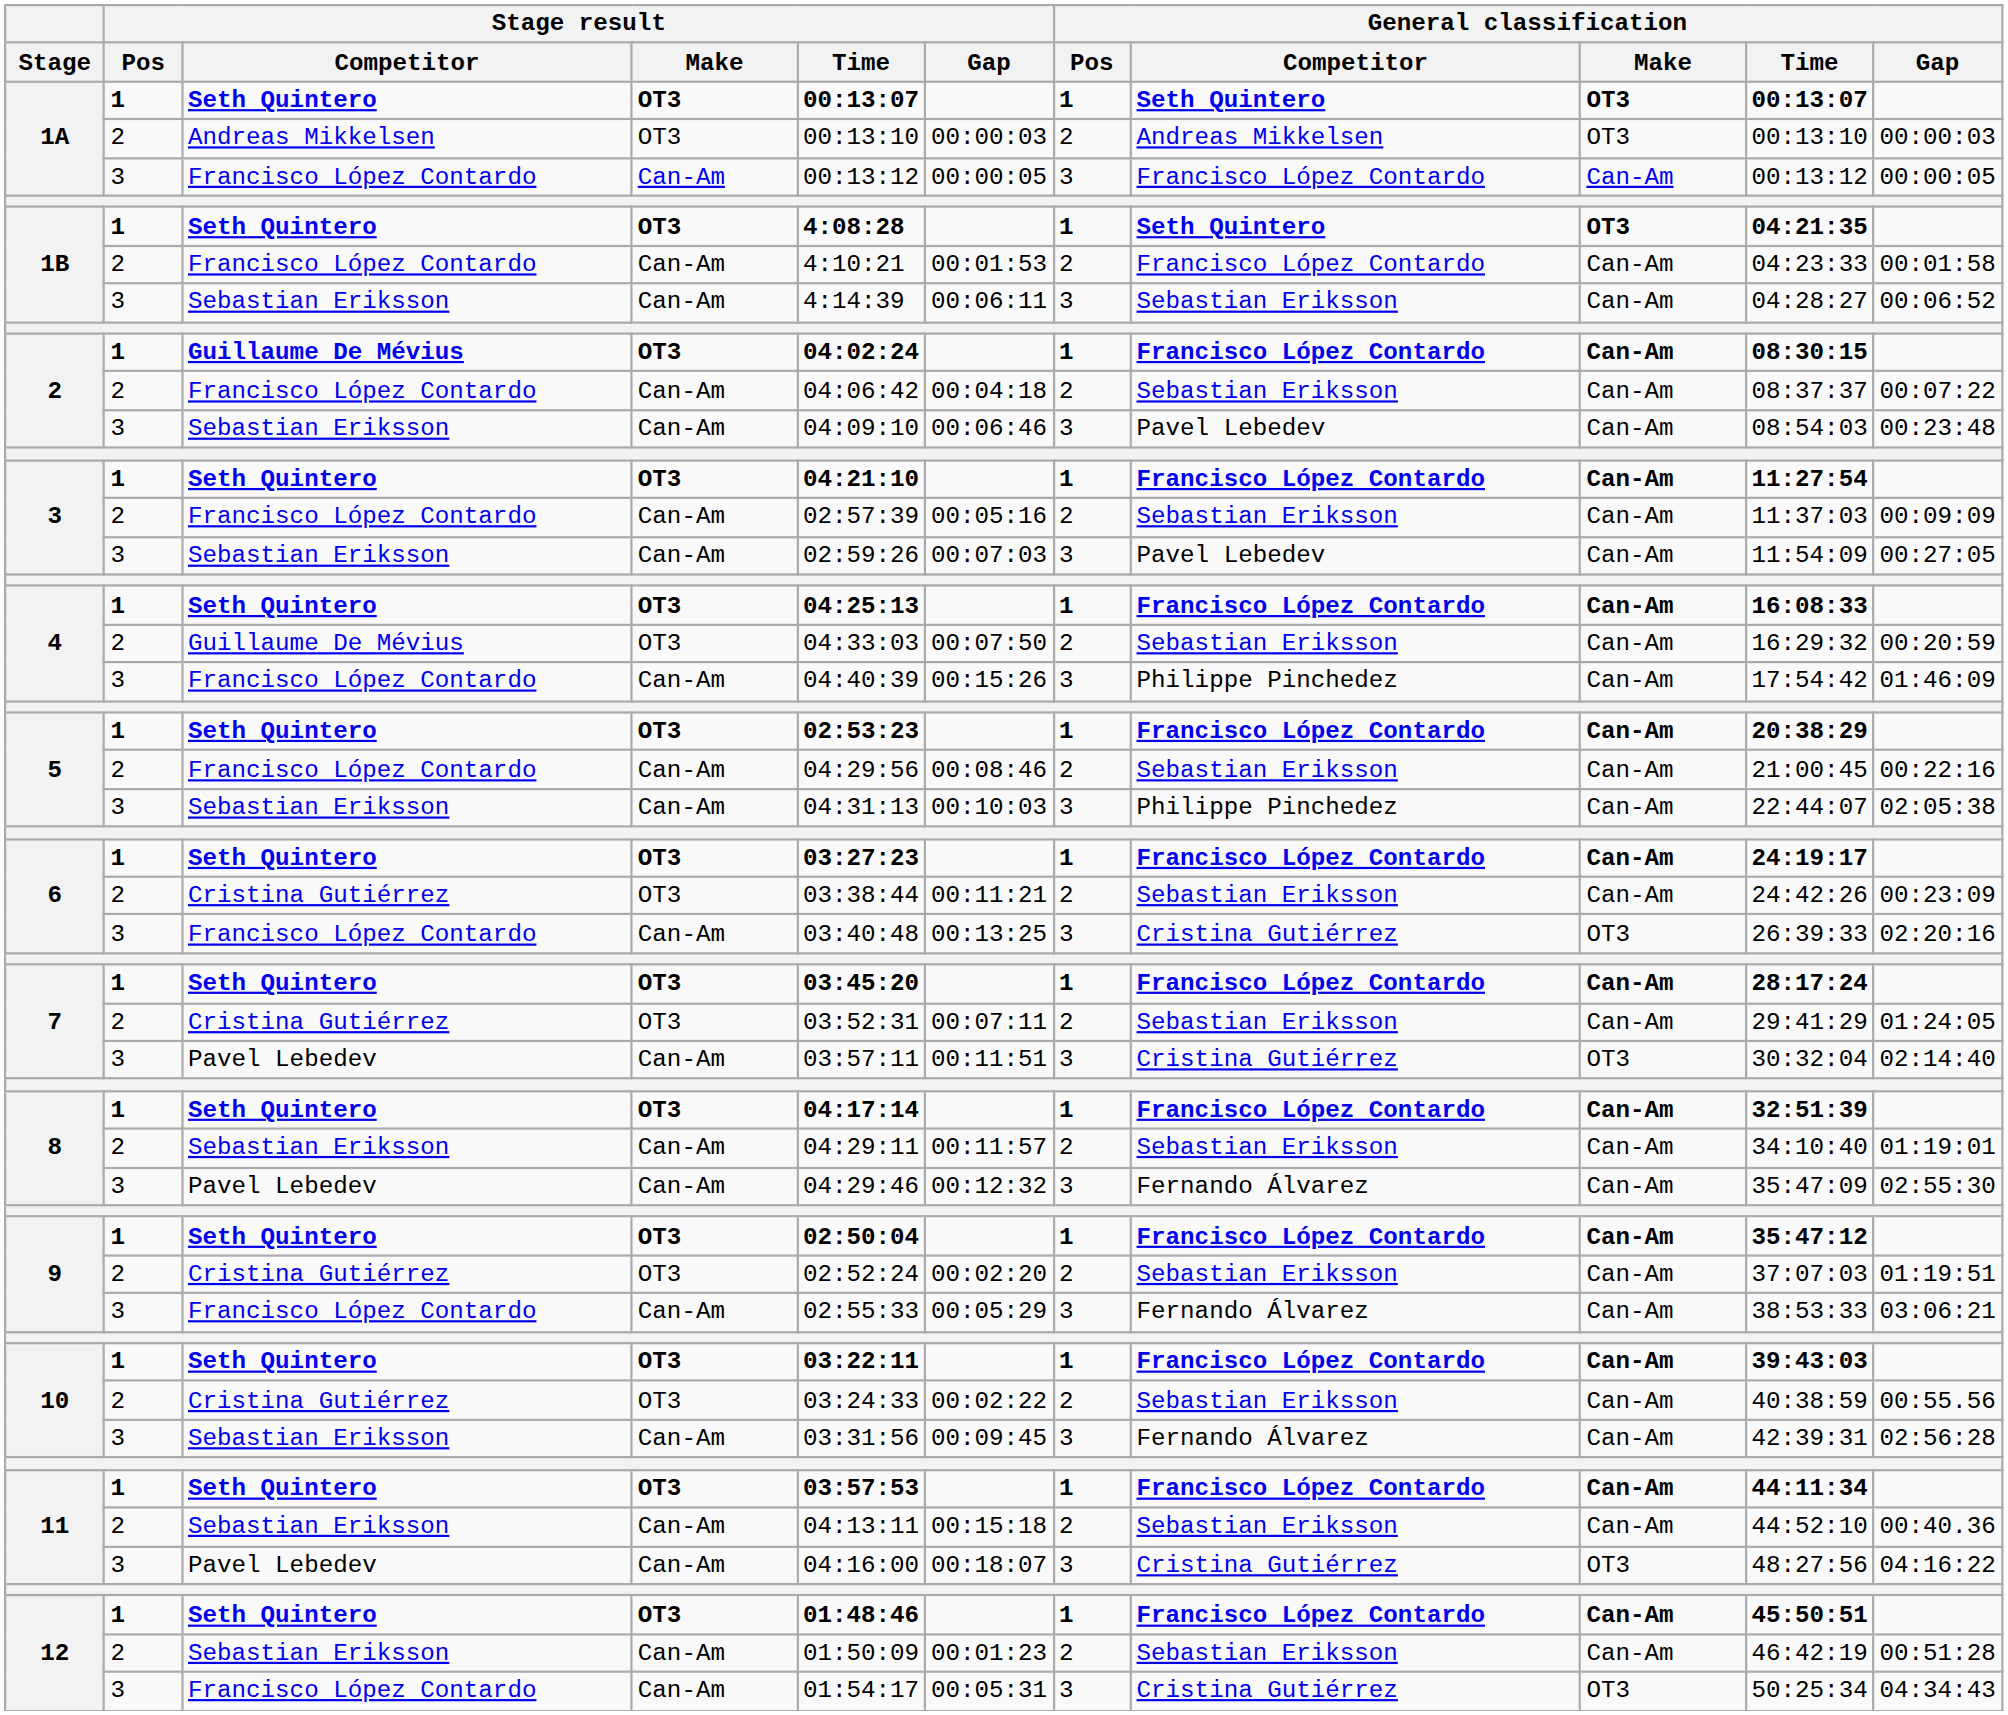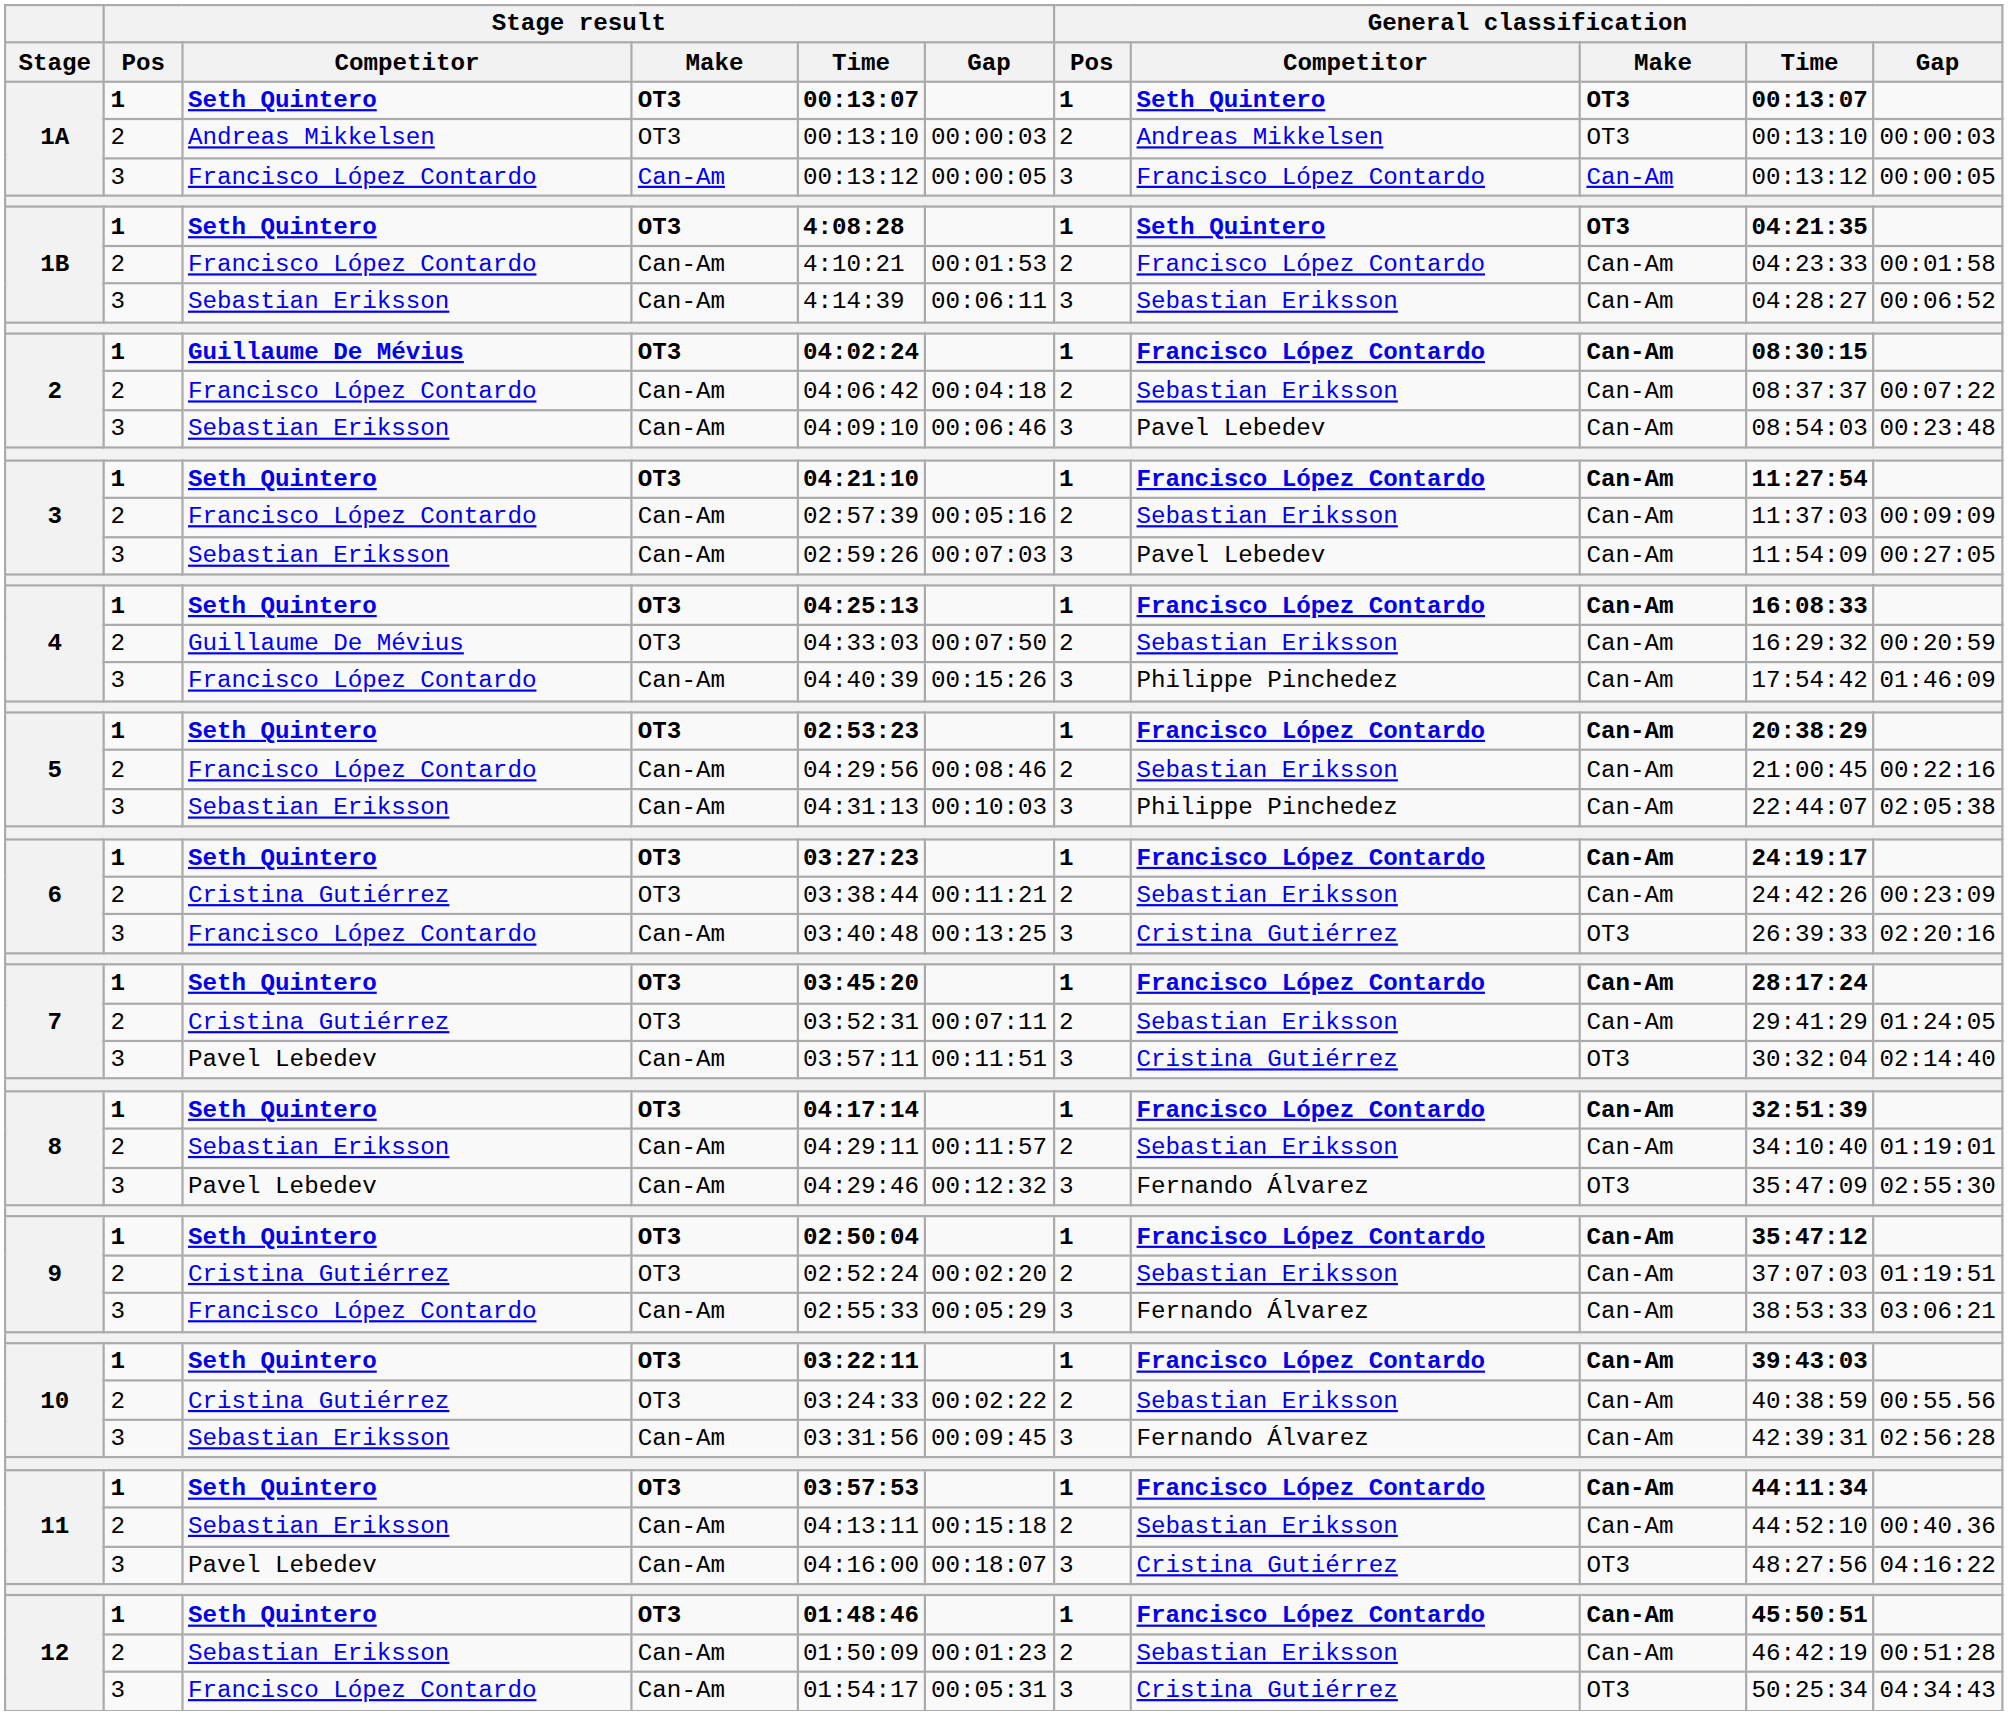8 / Pavel Lebedev | General classification / Make: Can-Am -> OT3
